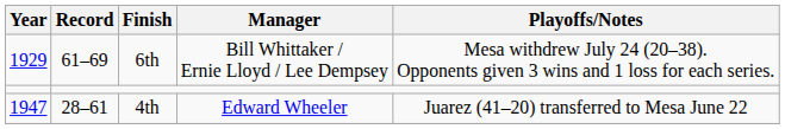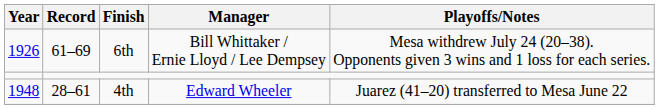6th | Year: 1929 -> 1926
4th | Year: 1947 -> 1948
